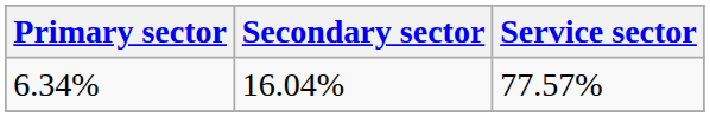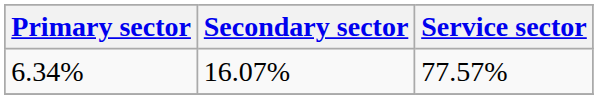6.34% | Secondary sector: 16.04% -> 16.07%
